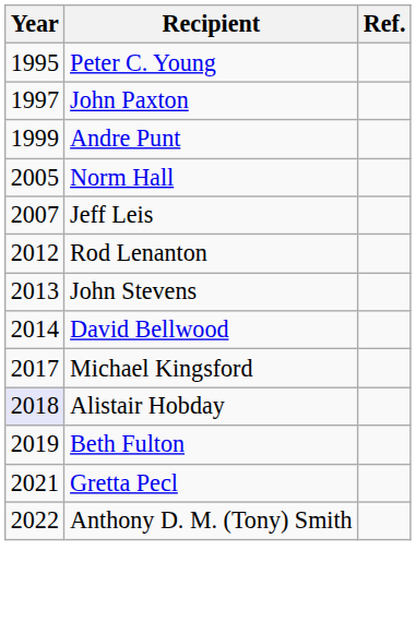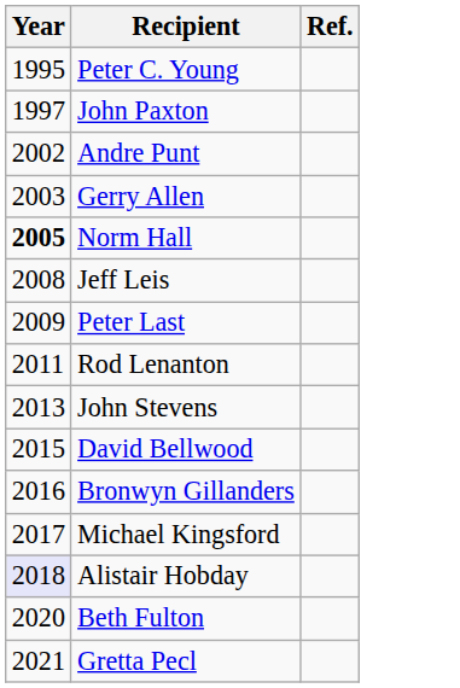Andre Punt | Year: 1999 -> 2002
+ row: 2003 | Gerry Allen
Norm Hall | Year: normal -> bold
Jeff Leis | Year: 2007 -> 2008
+ row: 2009 | Peter Last
Rod Lenanton | Year: 2012 -> 2011
David Bellwood | Year: 2014 -> 2015
+ row: 2016 | Bronwyn Gillanders
Beth Fulton | Year: 2019 -> 2020
- row: 2022 | Anthony D. M. (Tony) Smith
